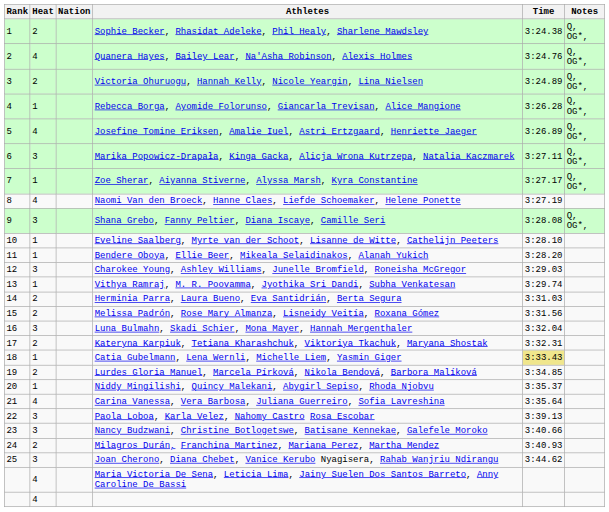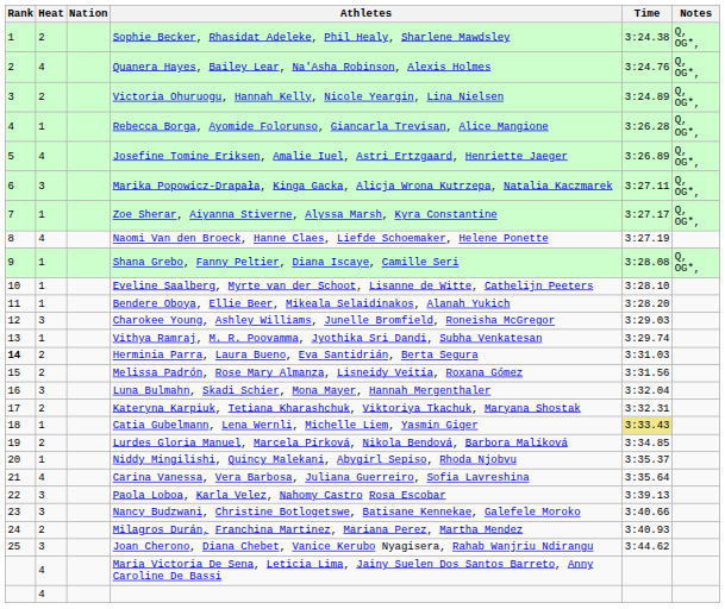Shana Grebo, Fanny Peltier, Diana Iscaye, Camille Seri | Heat: 3 -> 1
Herminia Parra, Laura Bueno, Eva Santidrián, Berta Segura | Rank: normal -> bold
